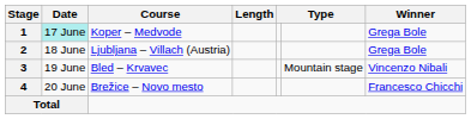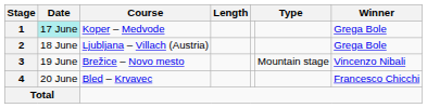3 | Course: Bled – Krvavec -> Brežice – Novo mesto
4 | Course: Brežice – Novo mesto -> Bled – Krvavec
